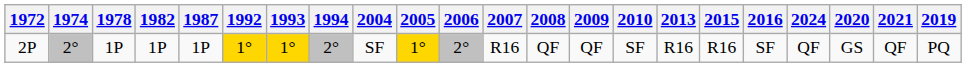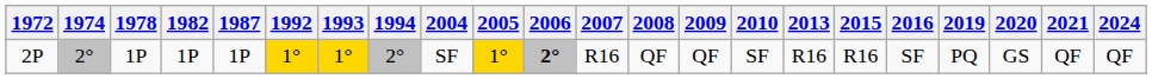columns swapped: 2019 <-> 2024
2P | 2006: normal -> bold
